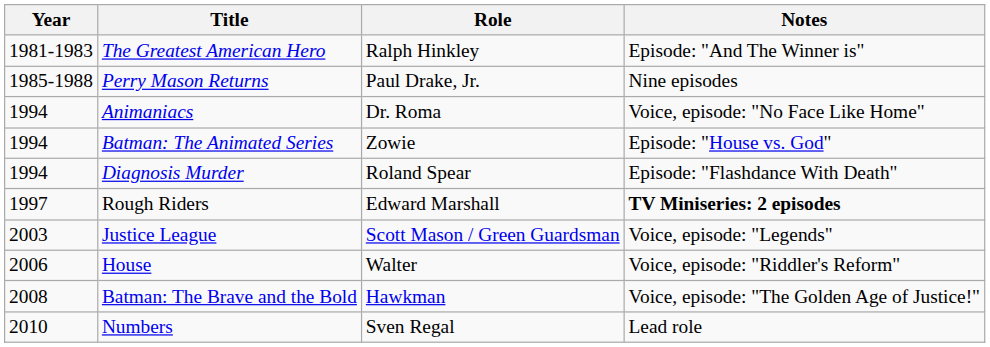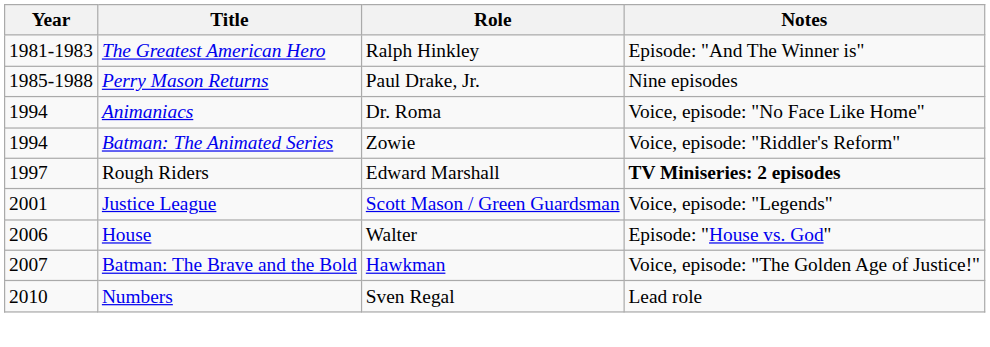Batman: The Animated Series | Notes: Episode: "House vs. God" -> Voice, episode: "Riddler's Reform"
- row: 1994 | Diagnosis Murder | Roland Spear | Episode: "Flashdance With Death"
Justice League | Year: 2003 -> 2001
House | Notes: Voice, episode: "Riddler's Reform" -> Episode: "House vs. God"
Batman: The Brave and the Bold | Year: 2008 -> 2007
